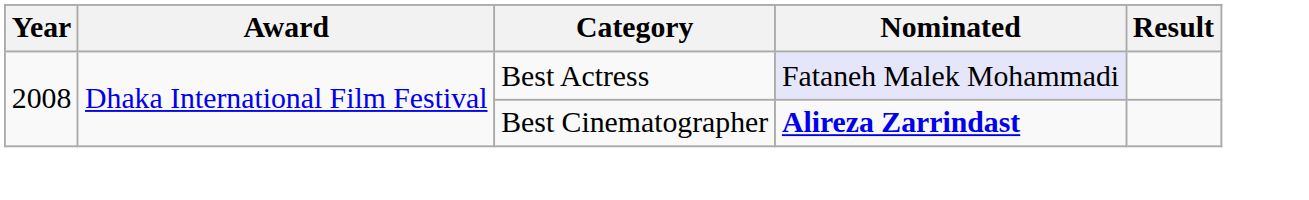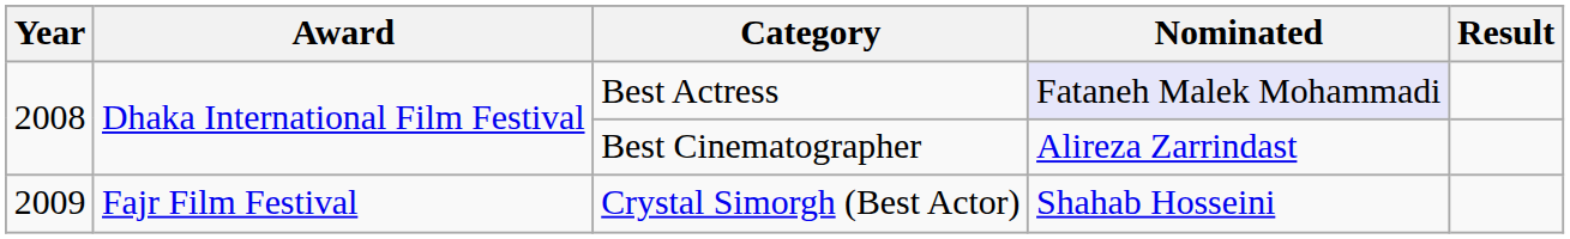Best Cinematographer | Nominated: bold -> normal
+ row: 2009 | Fajr Film Festival | Crystal Simorgh (Best Actor) | Shahab Hosseini
